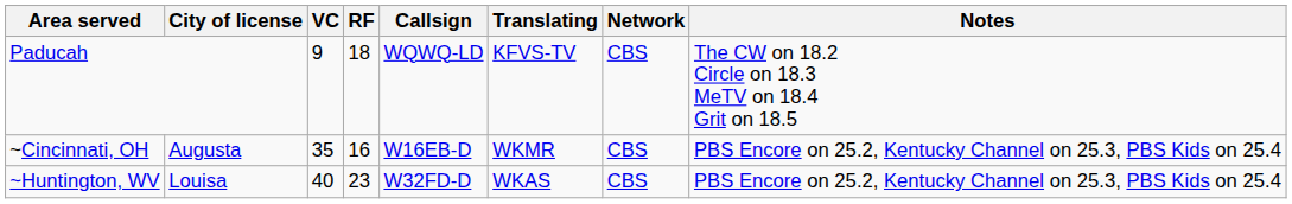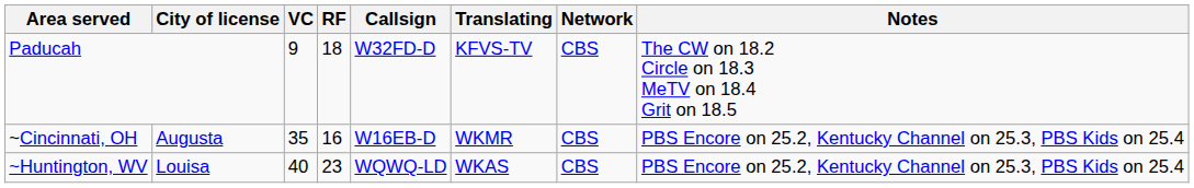Paducah | Callsign: WQWQ-LD -> W32FD-D
~Huntington, WV | Callsign: W32FD-D -> WQWQ-LD
